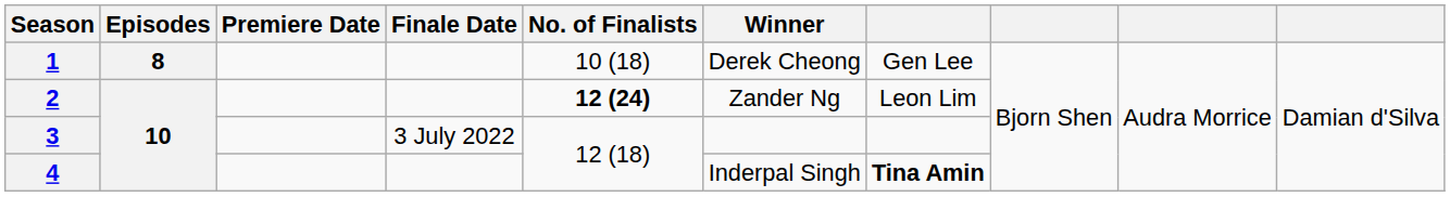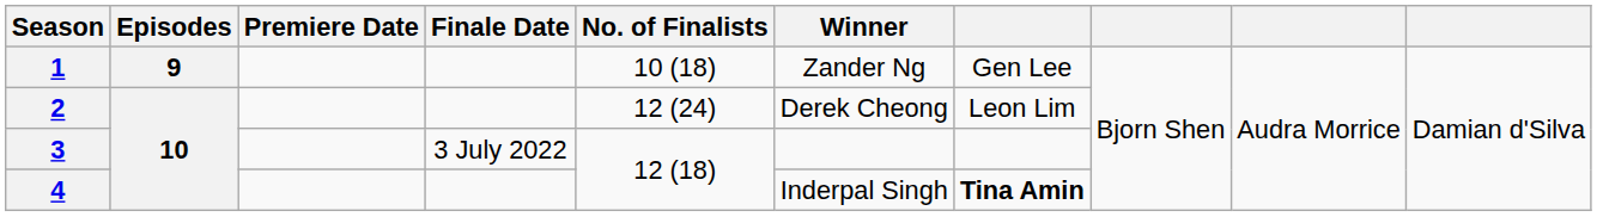1 | Episodes: 8 -> 9
1 | Winner: Derek Cheong -> Zander Ng
2 | No. of Finalists: bold -> normal
2 | Winner: Zander Ng -> Derek Cheong
